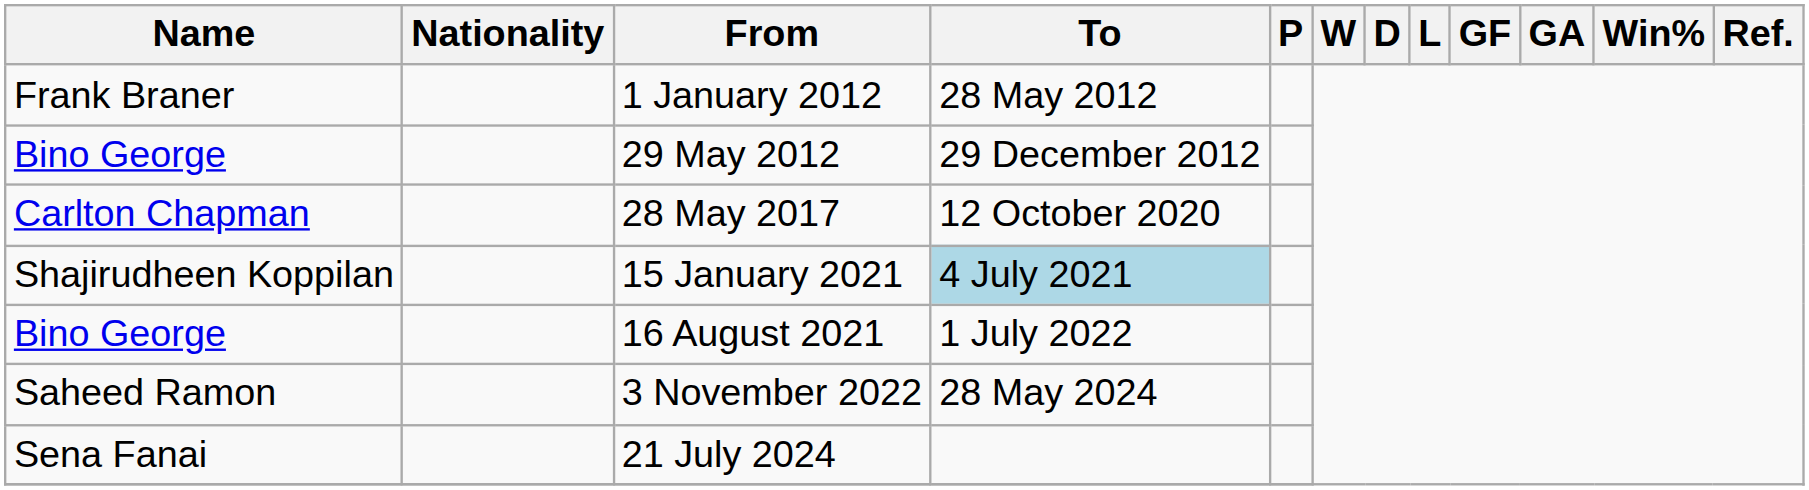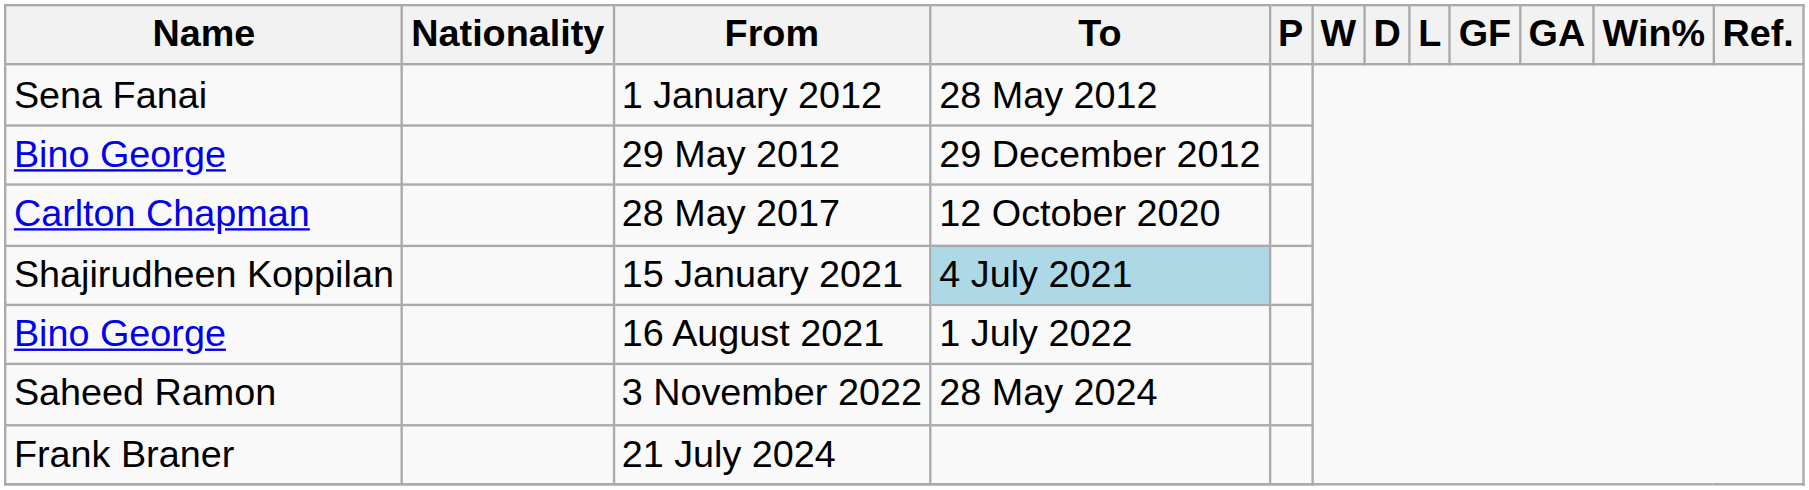1 January 2012 | Name: Frank Braner -> Sena Fanai
21 July 2024 | Name: Sena Fanai -> Frank Braner
